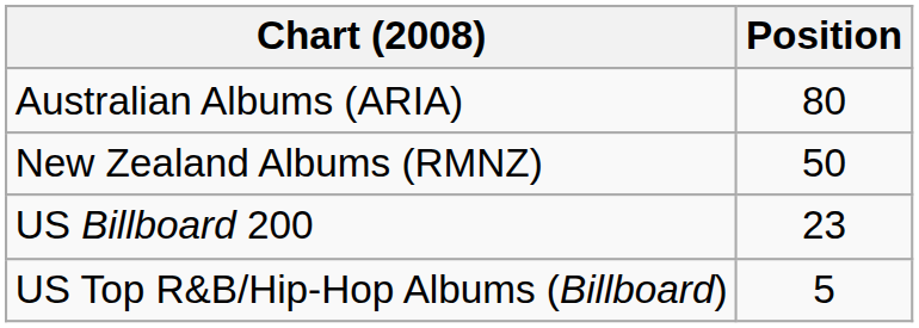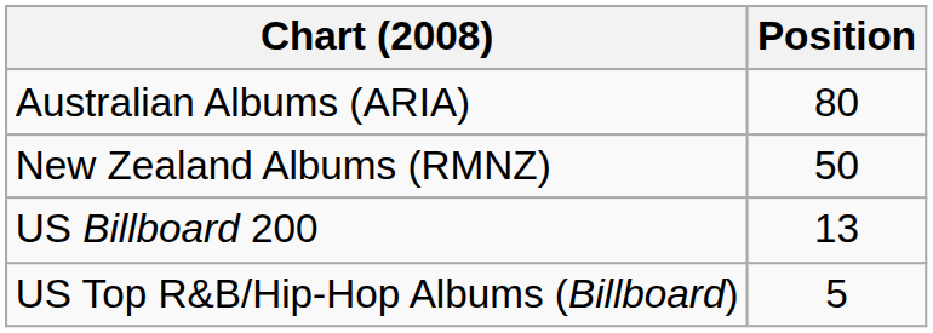US Billboard 200 | Position: 23 -> 13
